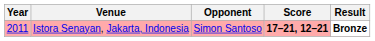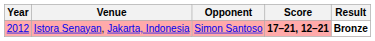Istora Senayan, Jakarta, Indonesia | Year: 2011 -> 2012
